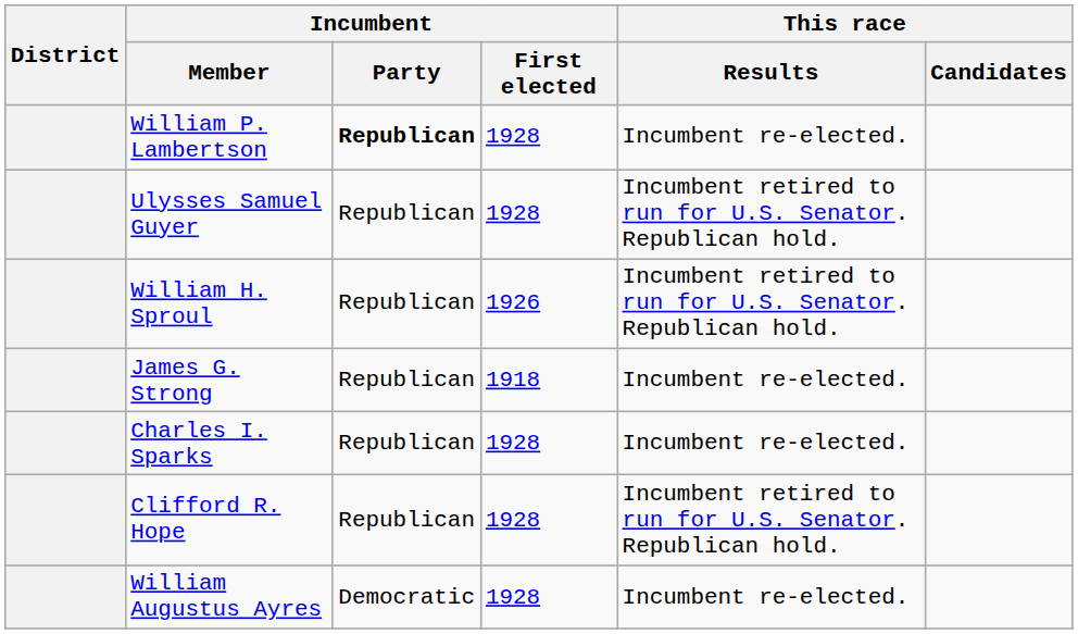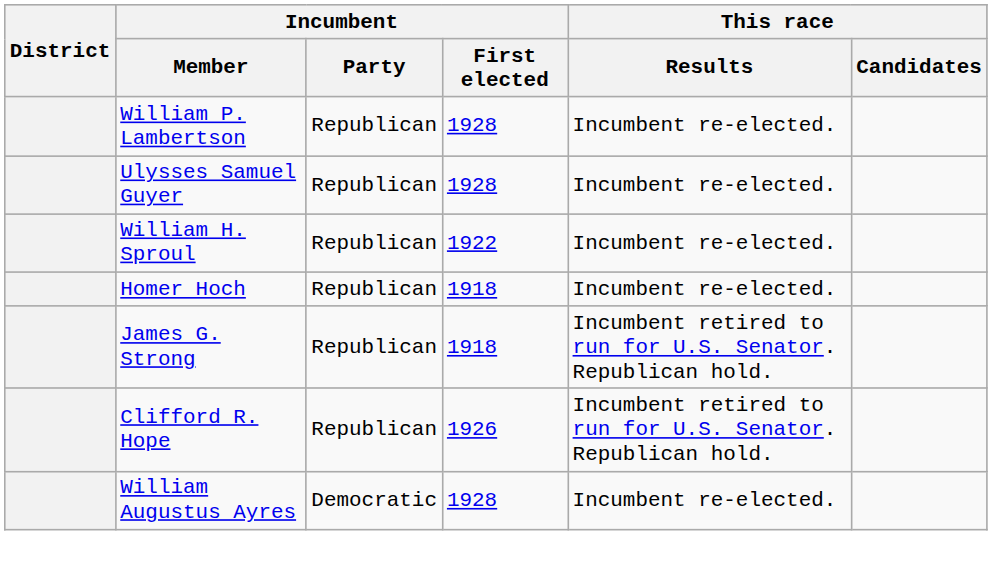William P. Lambertson | Incumbent / Party: bold -> normal
Ulysses Samuel Guyer | This race / Results: Incumbent retired to run for U.S. Senator. Republican hold. -> Incumbent re-elected.
William H. Sproul | Incumbent / First elected: 1926 -> 1922
William H. Sproul | This race / Results: Incumbent retired to run for U.S. Senator. Republican hold. -> Incumbent re-elected.
+ row: Homer Hoch | Republican | 1918 | Incumbent re-elected.
James G. Strong | This race / Results: Incumbent re-elected. -> Incumbent retired to run for U.S. Senator. Republican hold.
- row: Charles I. Sparks | Republican | 1928 | Incumbent re-elected.
Clifford R. Hope | Incumbent / First elected: 1928 -> 1926
